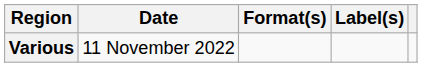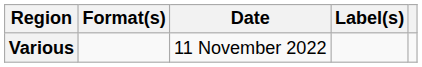columns swapped: Date <-> Format(s)
